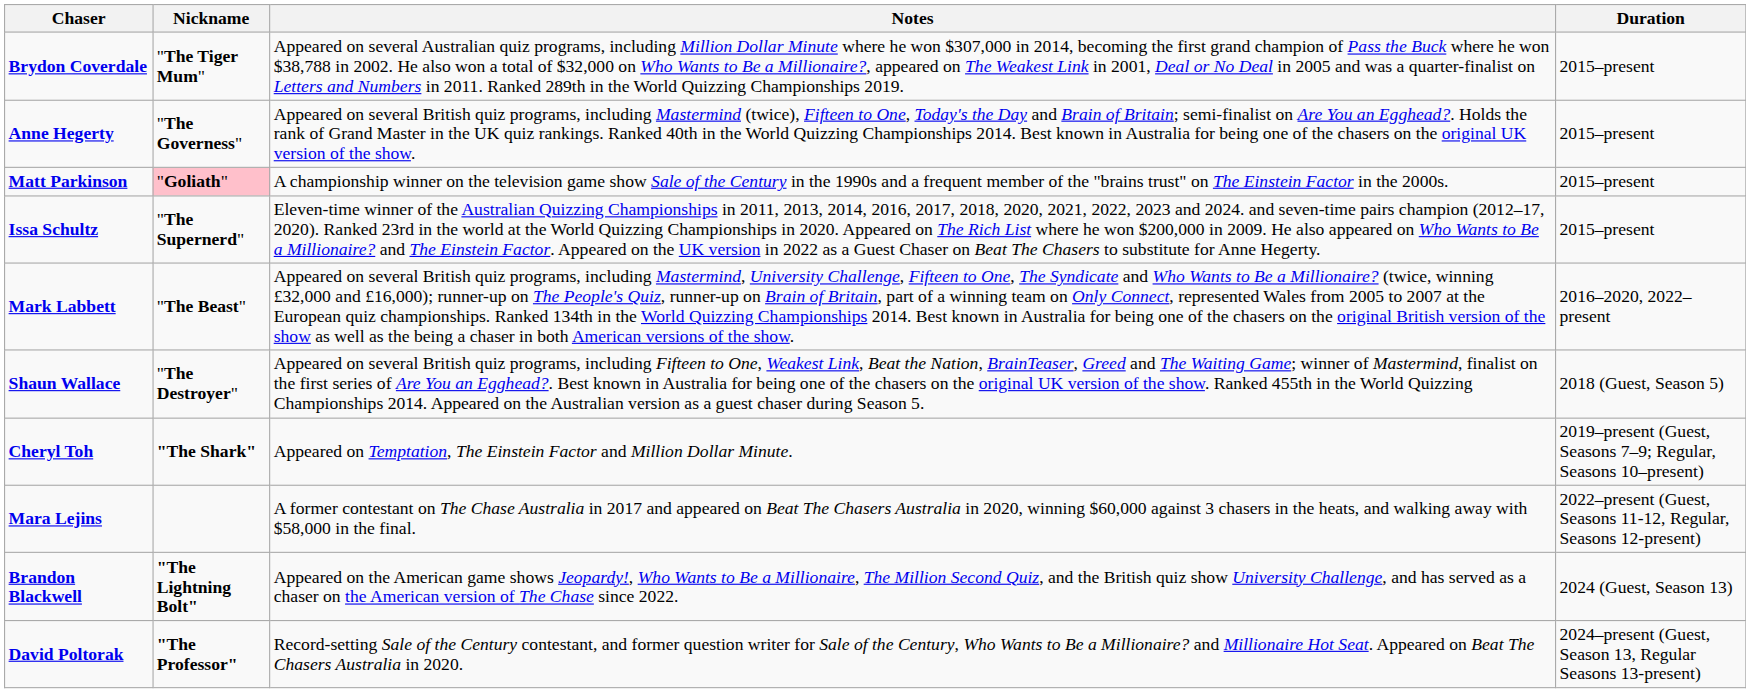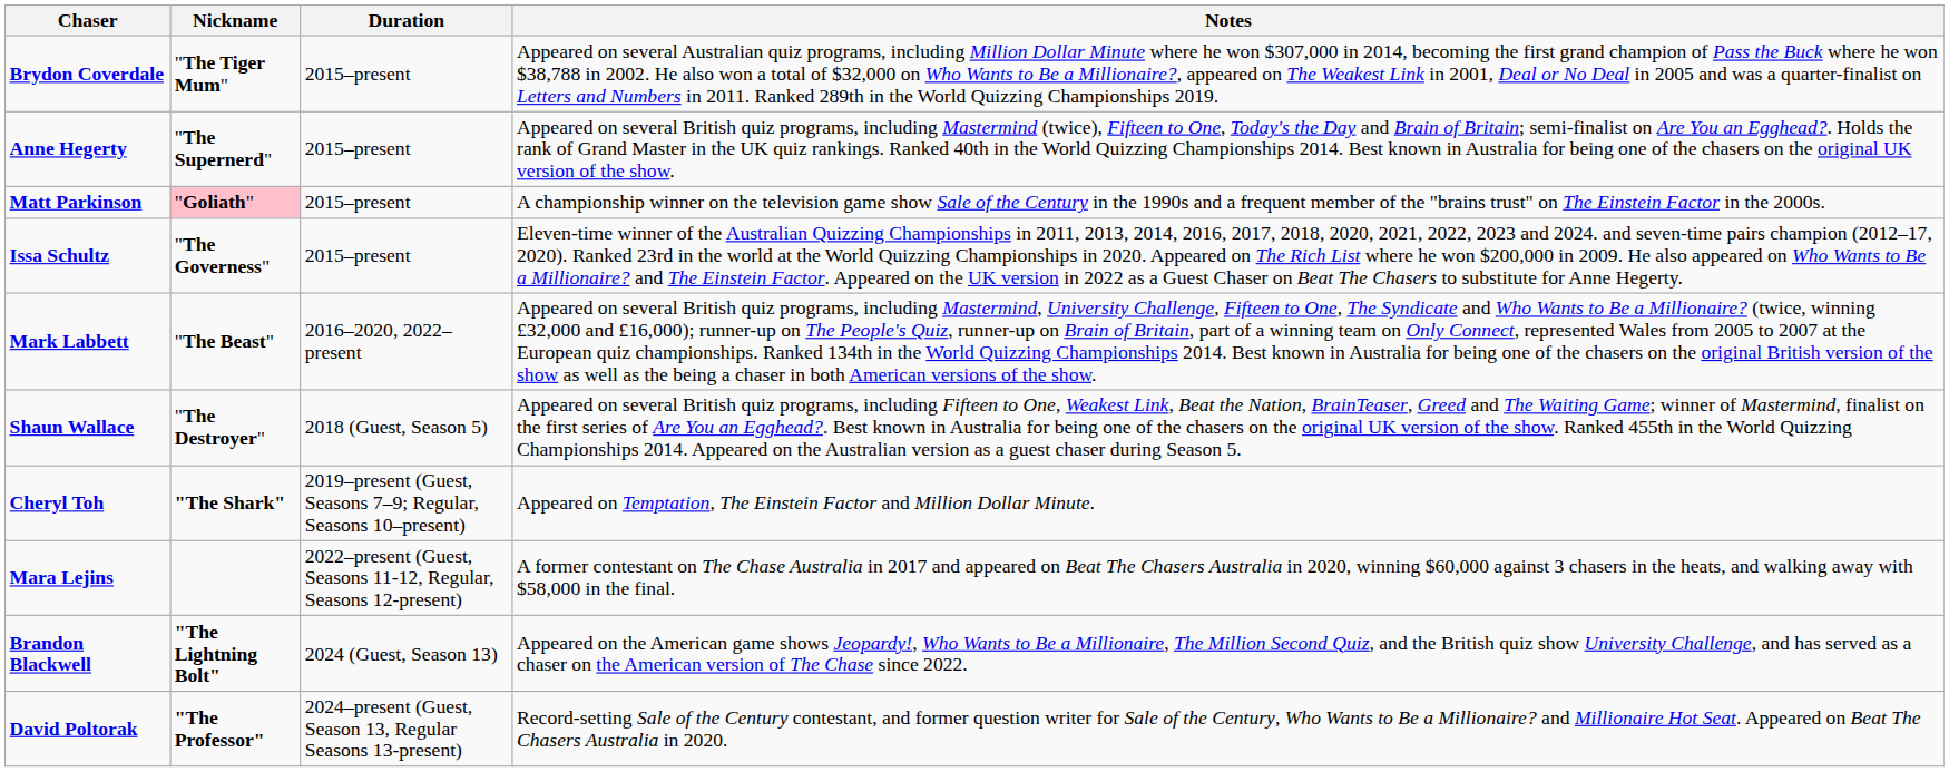columns swapped: Duration <-> Notes
Anne Hegerty | Nickname: "The Governess" -> "The Supernerd"
Issa Schultz | Nickname: "The Supernerd" -> "The Governess"
